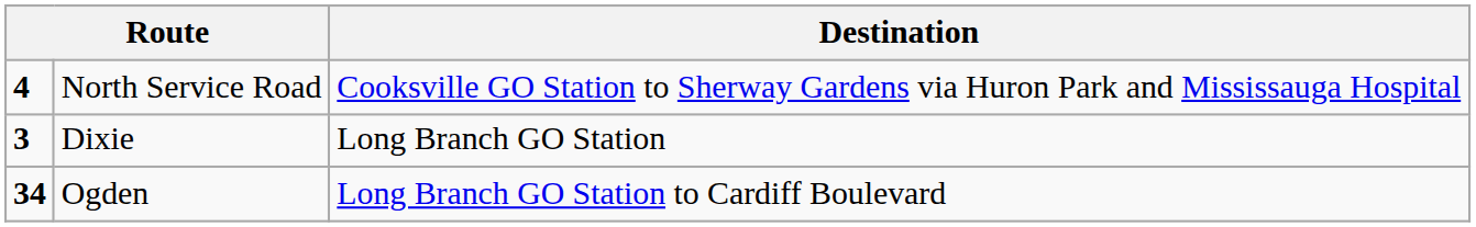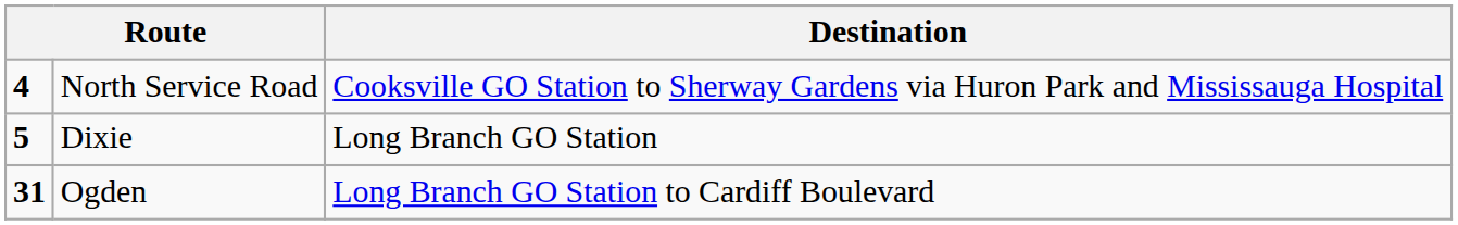Dixie | column 1: 3 -> 5
Ogden | column 1: 34 -> 31
